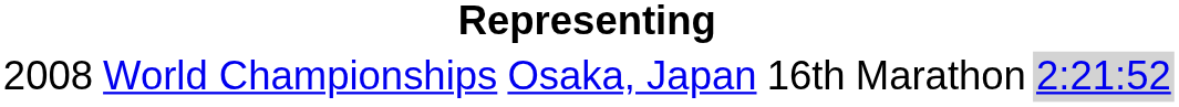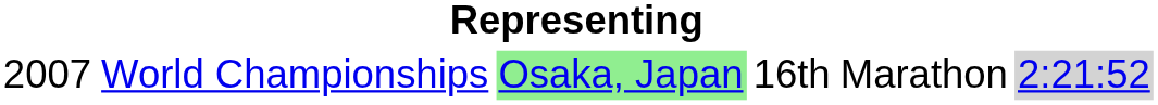World Championships | column 1: 2008 -> 2007
World Championships | column 3: no background -> lightgreen background
